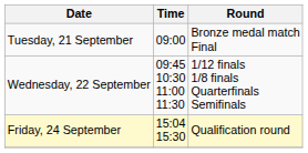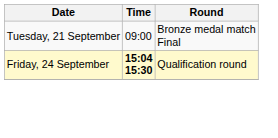- row: Wednesday, 22 September | 09:45 10:30 11:00 11:30 | 1/12 finals 1/8 finals Quarterfinals Semifinals
Friday, 24 September | Time: normal -> bold
